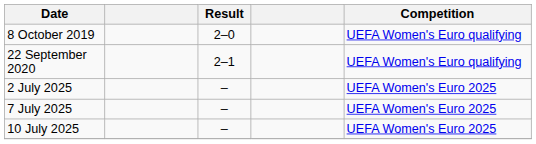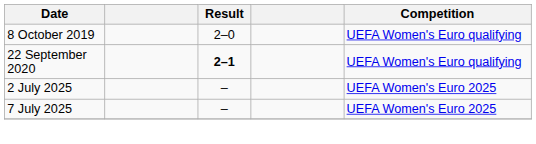22 September 2020 | Result: normal -> bold
- row: 10 July 2025 | – | UEFA Women's Euro 2025
